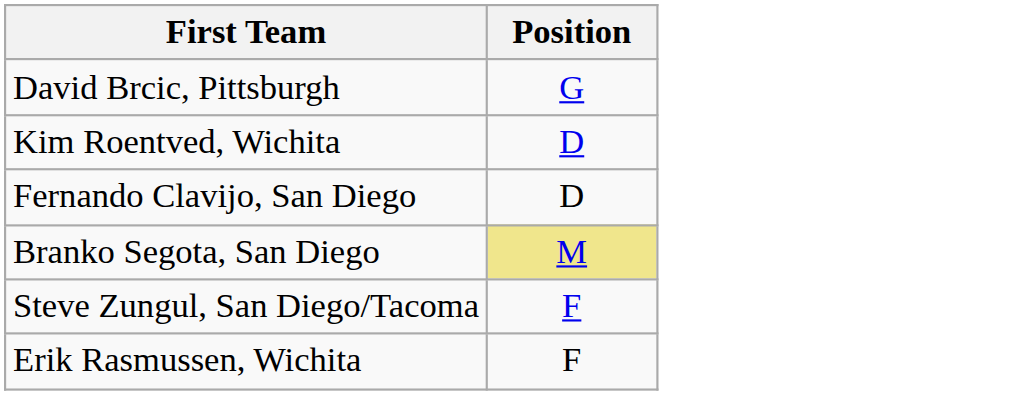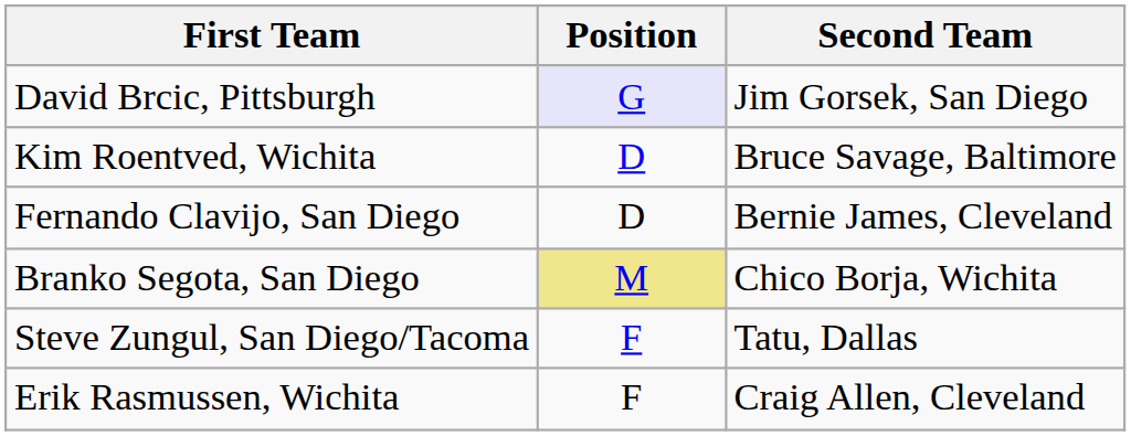+ column: Second Team | Jim Gorsek, San Diego | Bruce Savage, Baltimore | Bernie James, Cleveland | Chico Borja, Wichita | Tatu, Dallas | Craig Allen, Cleveland
David Brcic, Pittsburgh | Position: no background -> lavender background
